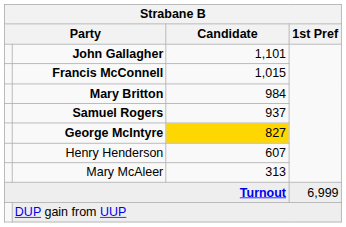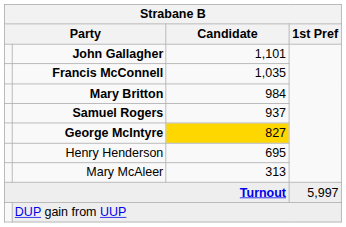Francis McConnell | Candidate: 1,015 -> 1,035
Henry Henderson | Candidate: 607 -> 695
Turnout | 1st Pref: 6,999 -> 5,997
